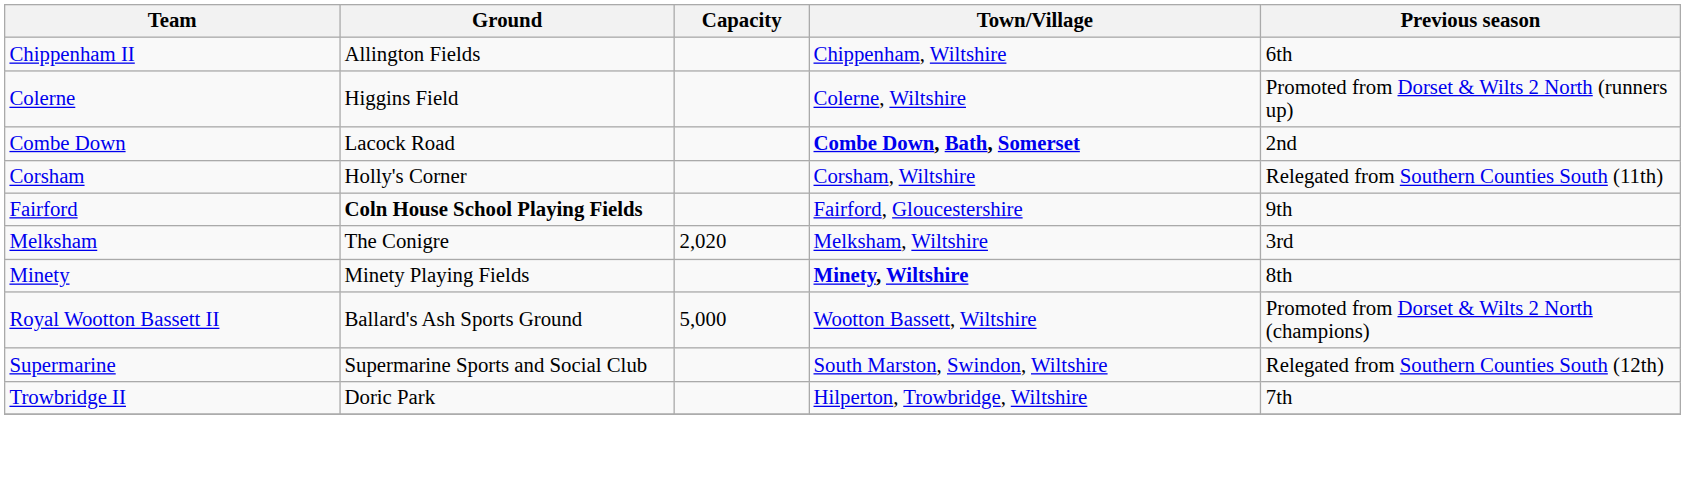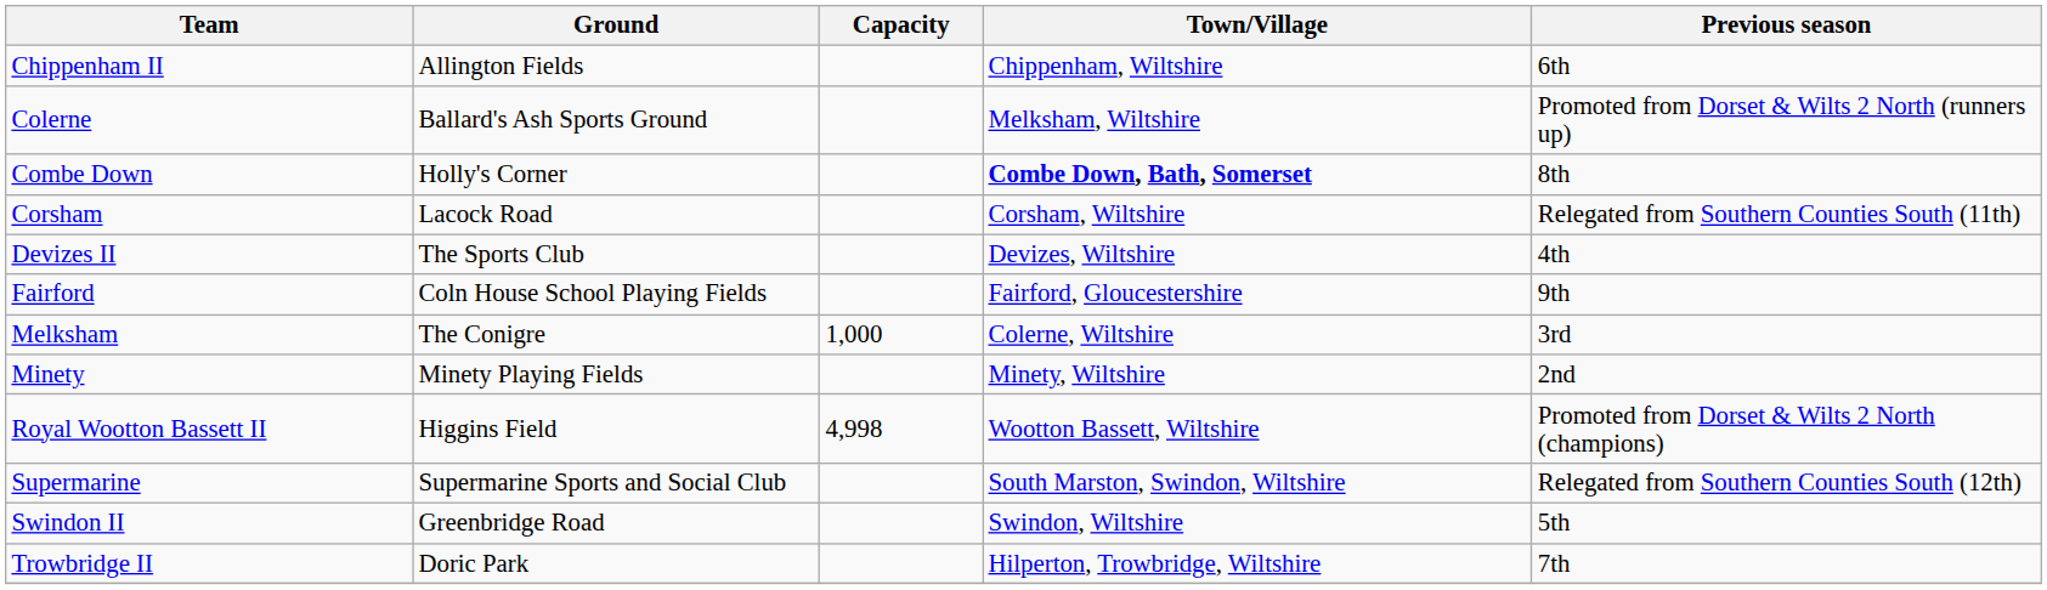Colerne | Ground: Higgins Field -> Ballard's Ash Sports Ground
Colerne | Town/Village: Colerne, Wiltshire -> Melksham, Wiltshire
Combe Down | Ground: Lacock Road -> Holly's Corner
Combe Down | Previous season: 2nd -> 8th
Corsham | Ground: Holly's Corner -> Lacock Road
+ row: Devizes II | The Sports Club | Devizes, Wiltshire | 4th
Fairford | Ground: bold -> normal
Melksham | Capacity: 2,020 -> 1,000
Melksham | Town/Village: Melksham, Wiltshire -> Colerne, Wiltshire
Minety | Town/Village: bold -> normal
Minety | Previous season: 8th -> 2nd
Royal Wootton Bassett II | Ground: Ballard's Ash Sports Ground -> Higgins Field
Royal Wootton Bassett II | Capacity: 5,000 -> 4,998
+ row: Swindon II | Greenbridge Road | Swindon, Wiltshire | 5th
